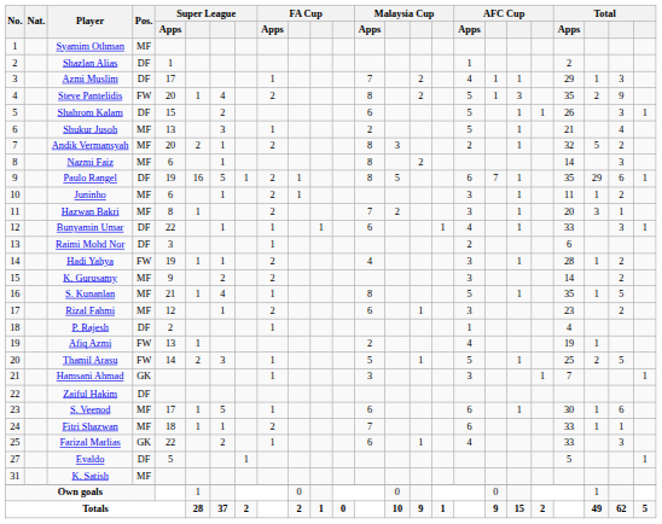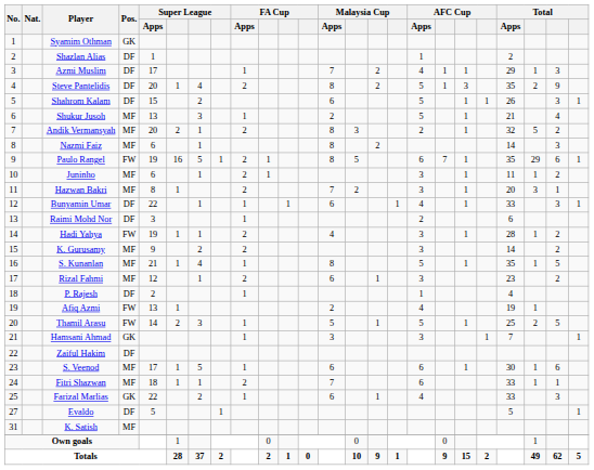Syamim Othman | Pos.: MF -> GK
Steve Pantelidis | Pos.: FW -> DF
Paulo Rangel | Pos.: DF -> FW
